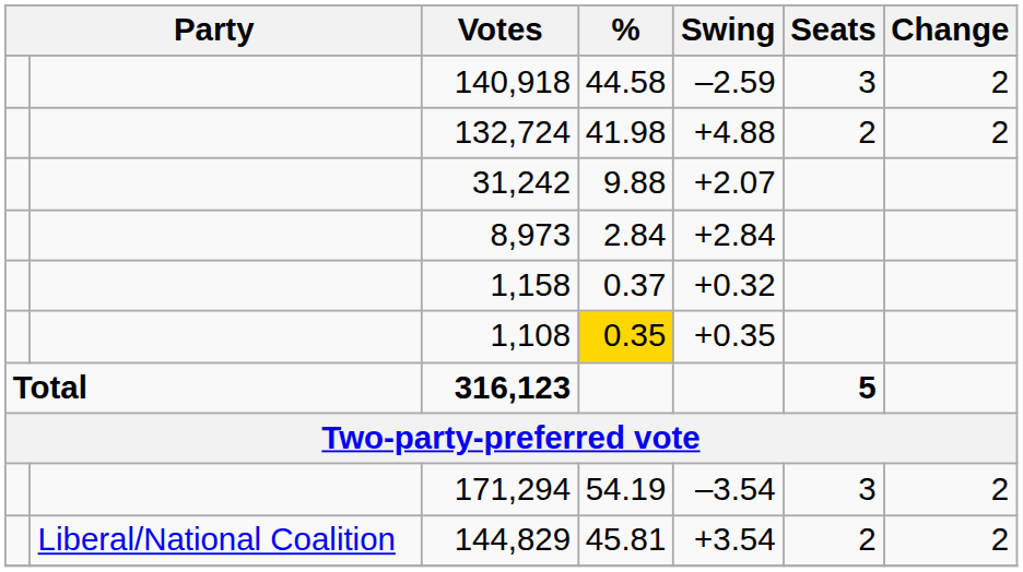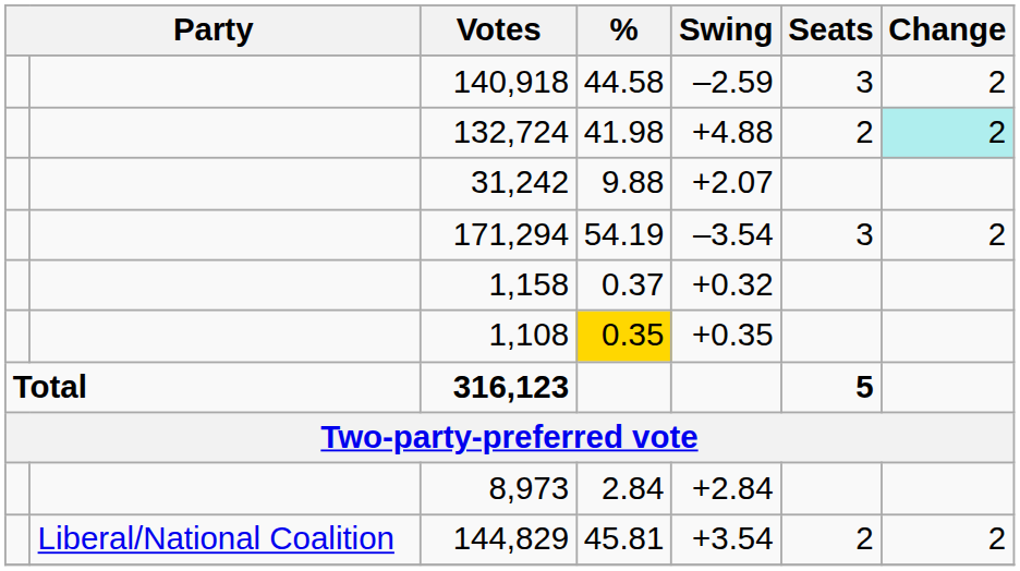132,724 | Change: no background -> paleturquoise background
rows swapped: 8,973 <-> 171,294
